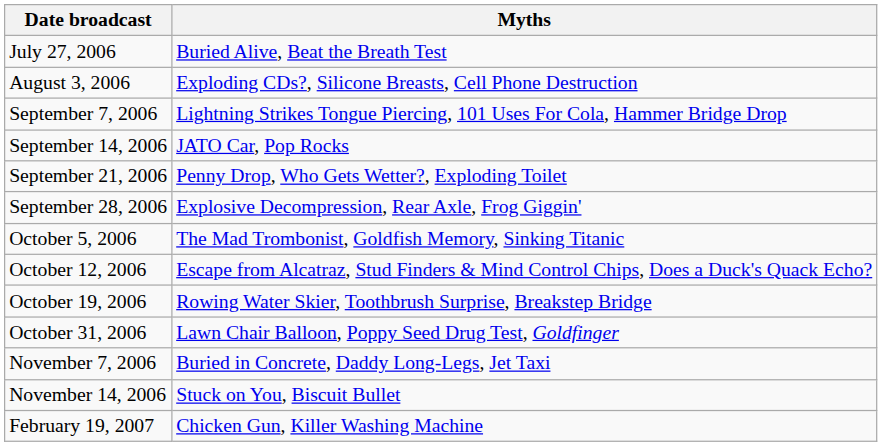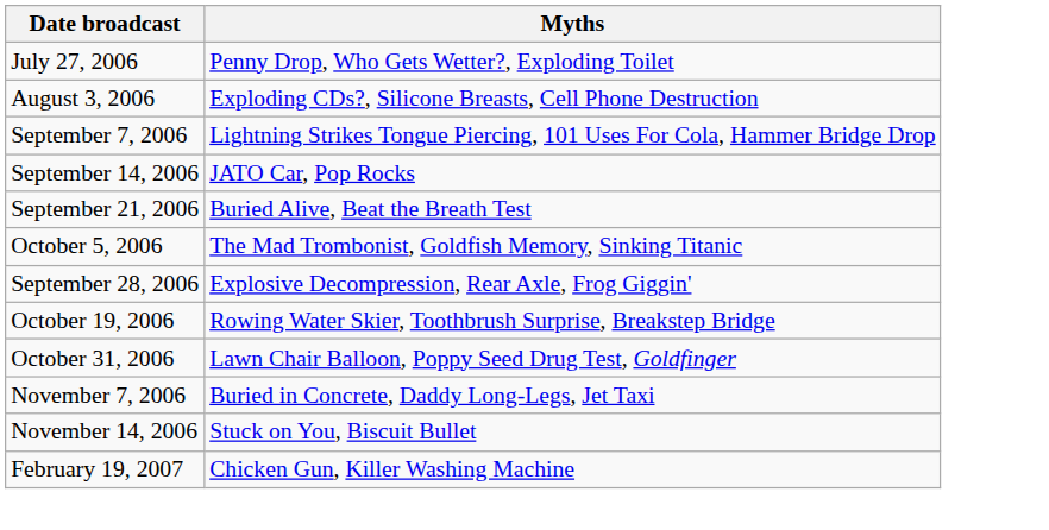July 27, 2006 | Myths: Buried Alive, Beat the Breath Test -> Penny Drop, Who Gets Wetter?, Exploding Toilet
September 21, 2006 | Myths: Penny Drop, Who Gets Wetter?, Exploding Toilet -> Buried Alive, Beat the Breath Test
rows swapped: September 28, 2006 <-> October 5, 2006
- row: October 12, 2006 | Escape from Alcatraz, Stud Finders & Mind Control Chips, Does a Duck's Quack Echo?
